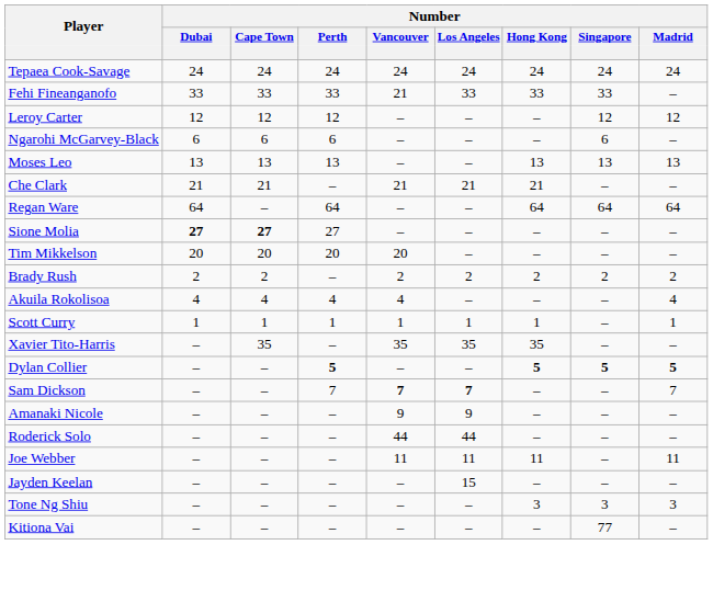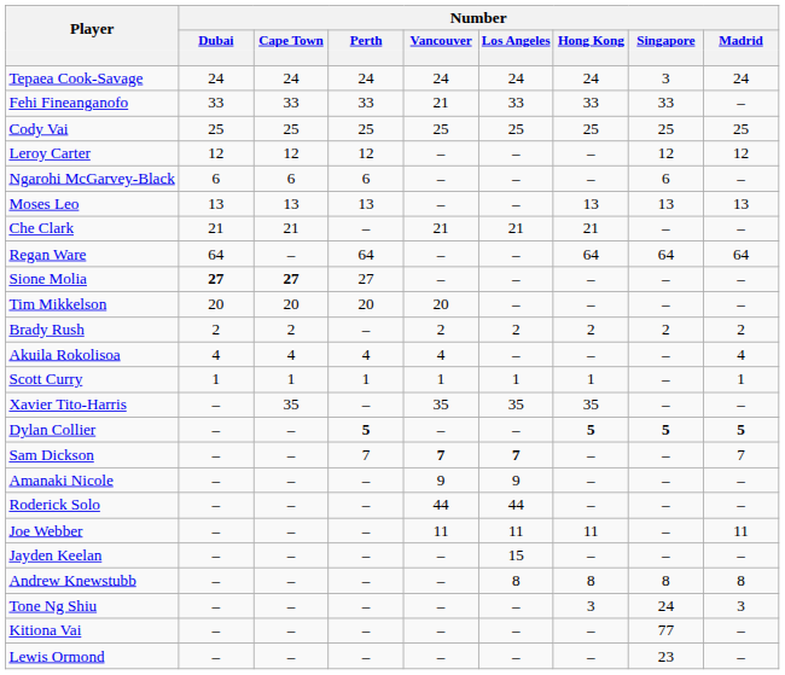Tepaea Cook-Savage | Number / Singapore: 24 -> 3
+ row: Cody Vai | 25 | 25 | 25 | 25 | 25 | 25 | 25 | 25
+ row: Andrew Knewstubb | – | – | – | – | 8 | 8 | 8 | 8
Tone Ng Shiu | Number / Singapore: 3 -> 24
+ row: Lewis Ormond | – | – | – | – | – | – | 23 | –
